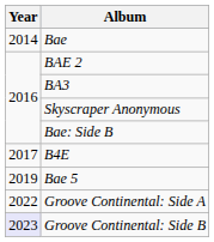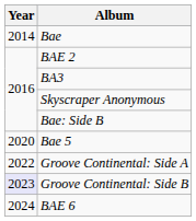- row: 2017 | B4E
Bae 5 | Year: 2019 -> 2020
+ row: 2024 | BAE 6
